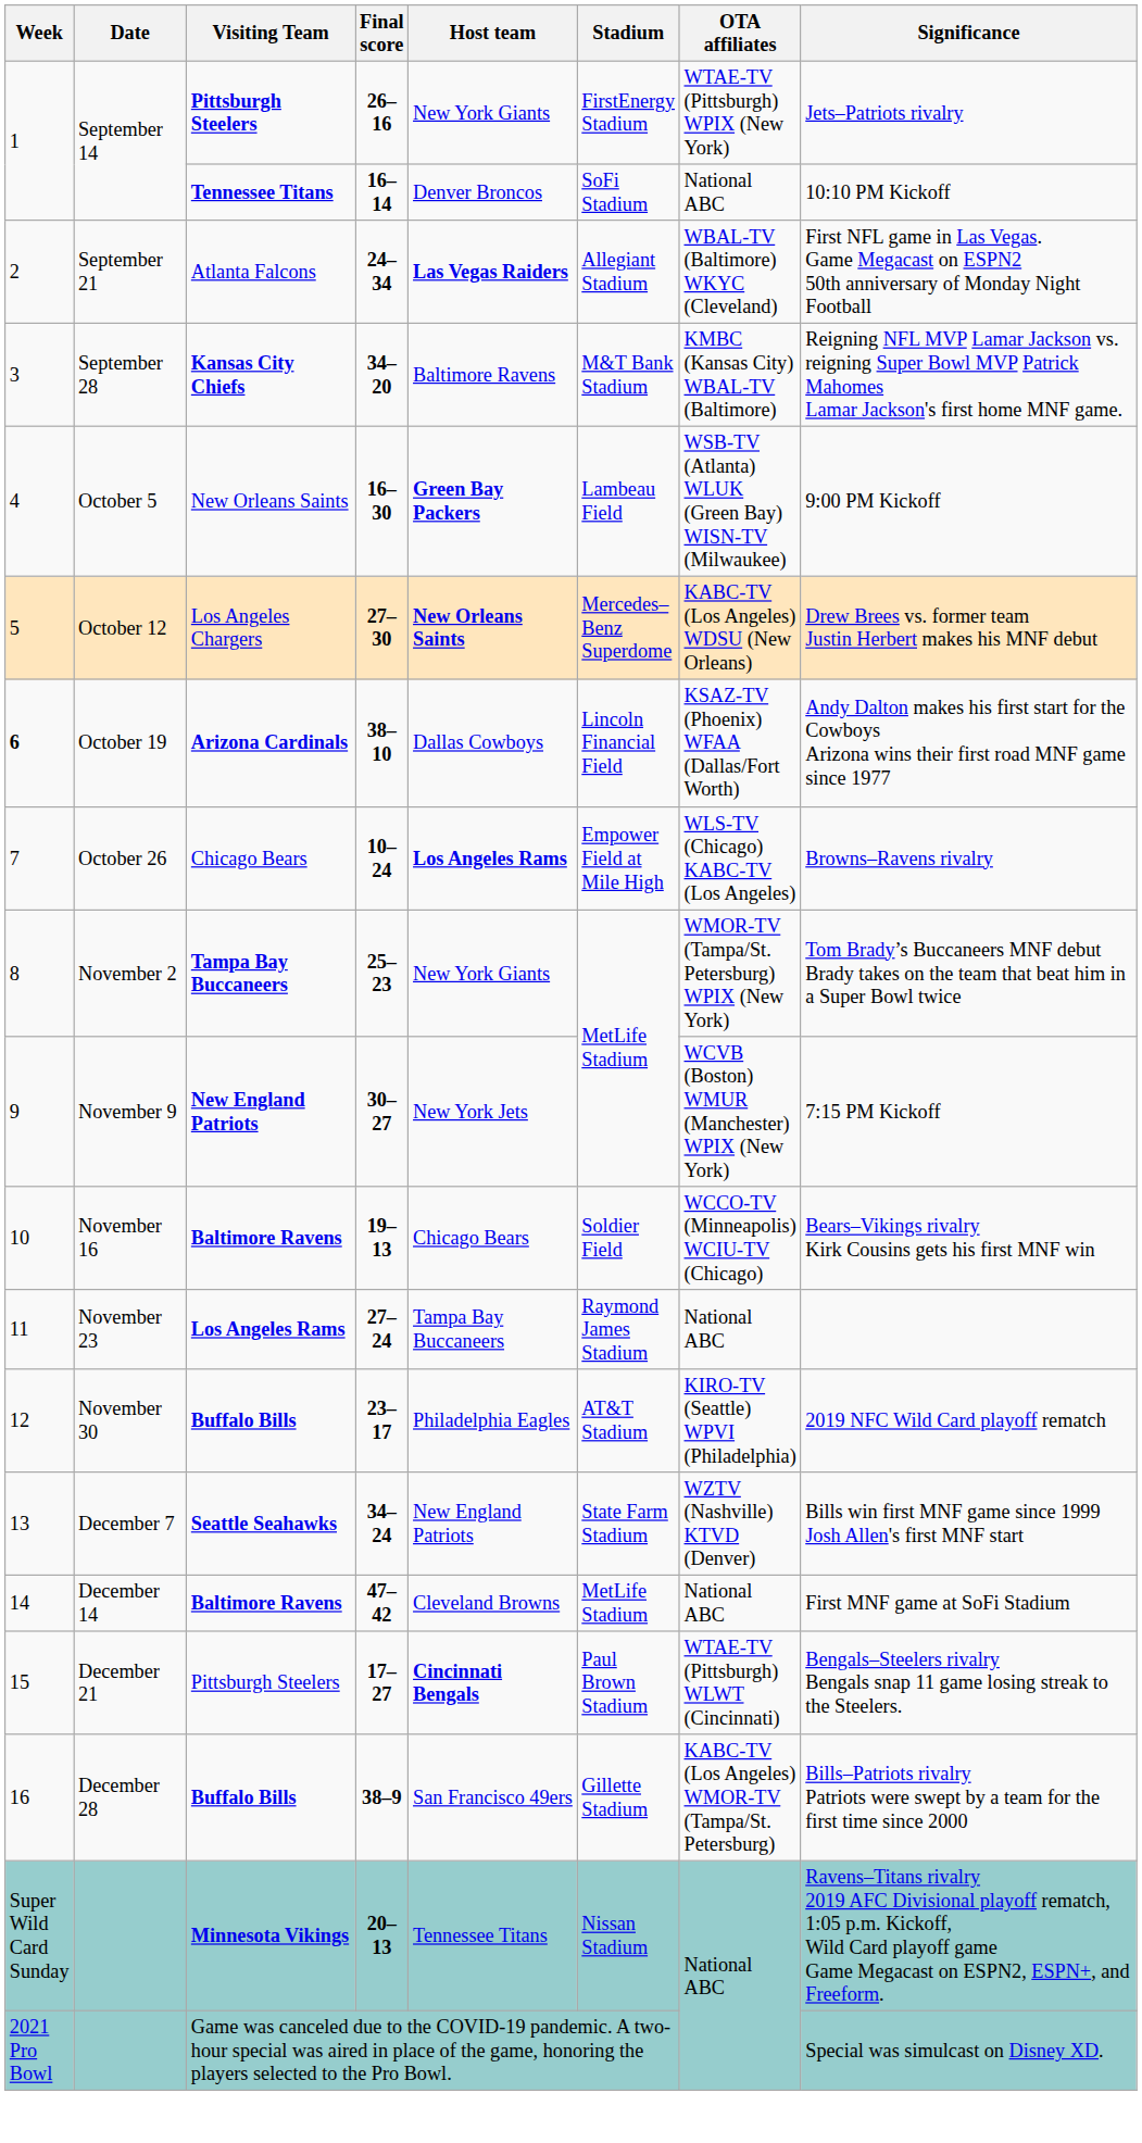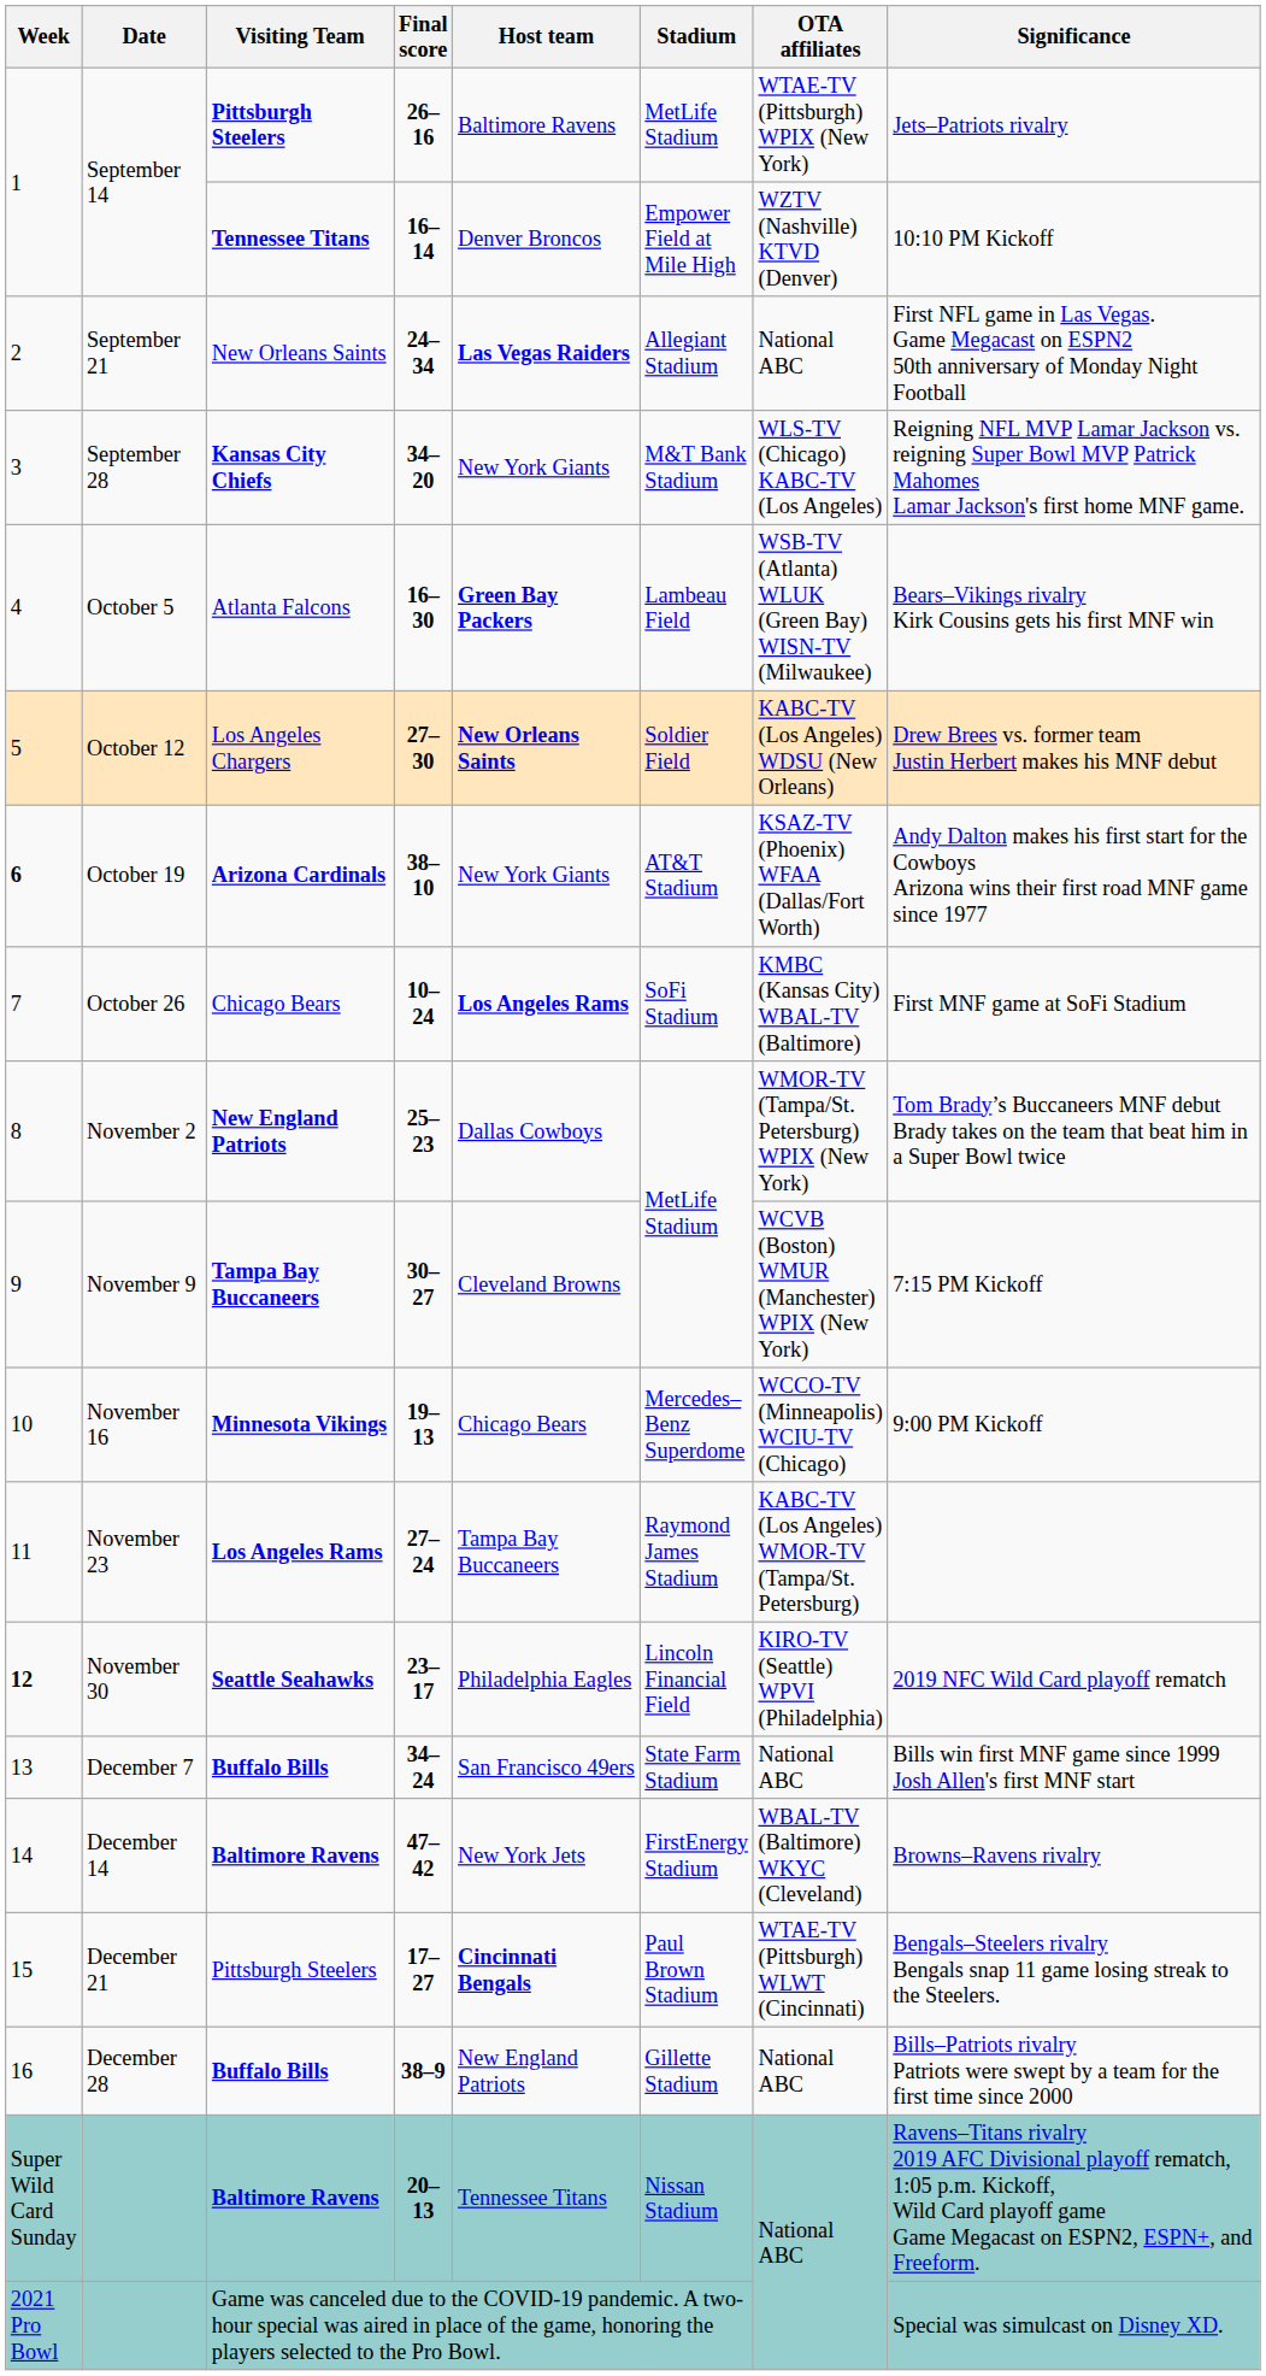26–16 | Host team: New York Giants -> Baltimore Ravens
26–16 | Stadium: FirstEnergy Stadium -> MetLife Stadium
16–14 | Stadium: SoFi Stadium -> Empower Field at Mile High
16–14 | OTA affiliates: National ABC -> WZTV (Nashville) KTVD (Denver)
24–34 | Visiting Team: Atlanta Falcons -> New Orleans Saints
24–34 | OTA affiliates: WBAL-TV (Baltimore) WKYC (Cleveland) -> National ABC
34–20 | Host team: Baltimore Ravens -> New York Giants
34–20 | OTA affiliates: KMBC (Kansas City) WBAL-TV (Baltimore) -> WLS-TV (Chicago) KABC-TV (Los Angeles)
16–30 | Visiting Team: New Orleans Saints -> Atlanta Falcons
16–30 | Significance: 9:00 PM Kickoff -> Bears–Vikings rivalry Kirk Cousins gets his first MNF win
27–30 | Stadium: Mercedes–Benz Superdome -> Soldier Field
38–10 | Host team: Dallas Cowboys -> New York Giants
38–10 | Stadium: Lincoln Financial Field -> AT&T Stadium
10–24 | Stadium: Empower Field at Mile High -> SoFi Stadium
10–24 | OTA affiliates: WLS-TV (Chicago) KABC-TV (Los Angeles) -> KMBC (Kansas City) WBAL-TV (Baltimore)
10–24 | Significance: Browns–Ravens rivalry -> First MNF game at SoFi Stadium
25–23 | Visiting Team: Tampa Bay Buccaneers -> New England Patriots
25–23 | Host team: New York Giants -> Dallas Cowboys
30–27 | Visiting Team: New England Patriots -> Tampa Bay Buccaneers
30–27 | Host team: New York Jets -> Cleveland Browns
19–13 | Visiting Team: Baltimore Ravens -> Minnesota Vikings
19–13 | Stadium: Soldier Field -> Mercedes–Benz Superdome
19–13 | Significance: Bears–Vikings rivalry Kirk Cousins gets his first MNF win -> 9:00 PM Kickoff
27–24 | OTA affiliates: National ABC -> KABC-TV (Los Angeles) WMOR-TV (Tampa/St. Petersburg)
23–17 | Week: normal -> bold
23–17 | Visiting Team: Buffalo Bills -> Seattle Seahawks
23–17 | Stadium: AT&T Stadium -> Lincoln Financial Field
34–24 | Visiting Team: Seattle Seahawks -> Buffalo Bills
34–24 | Host team: New England Patriots -> San Francisco 49ers
34–24 | OTA affiliates: WZTV (Nashville) KTVD (Denver) -> National ABC
47–42 | Host team: Cleveland Browns -> New York Jets
47–42 | Stadium: MetLife Stadium -> FirstEnergy Stadium
47–42 | OTA affiliates: National ABC -> WBAL-TV (Baltimore) WKYC (Cleveland)
47–42 | Significance: First MNF game at SoFi Stadium -> Browns–Ravens rivalry
38–9 | Host team: San Francisco 49ers -> New England Patriots
38–9 | OTA affiliates: KABC-TV (Los Angeles) WMOR-TV (Tampa/St. Petersburg) -> National ABC
20–13 | Visiting Team: Minnesota Vikings -> Baltimore Ravens
